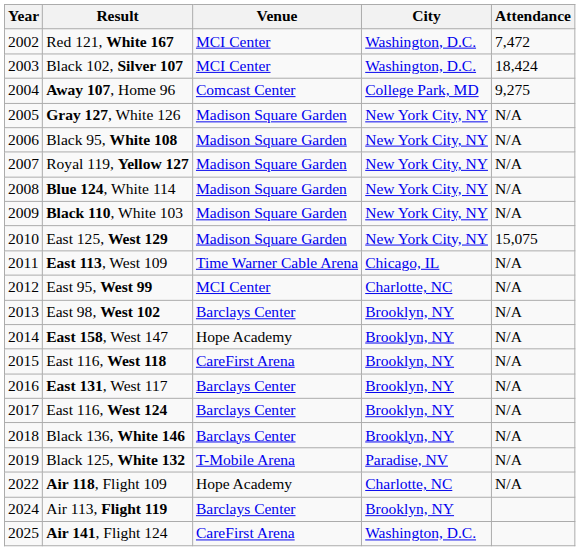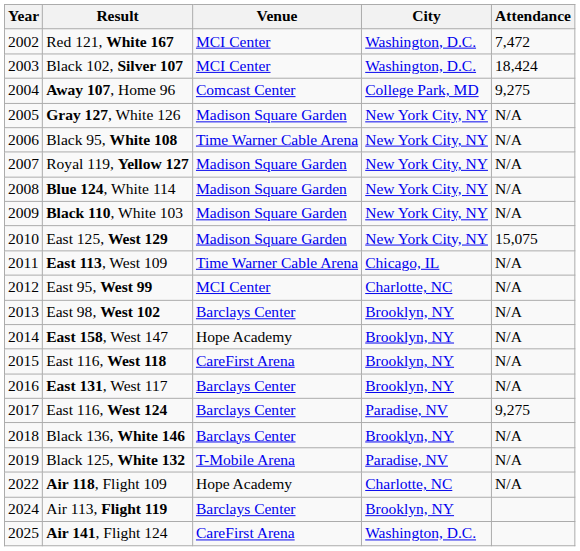Black 95, White 108 | Venue: Madison Square Garden -> Time Warner Cable Arena
East 116, West 124 | City: Brooklyn, NY -> Paradise, NV
East 116, West 124 | Attendance: N/A -> 9,275
